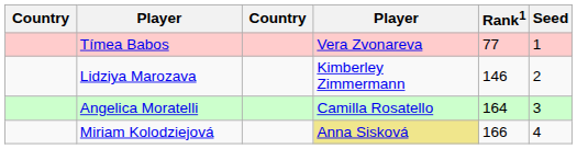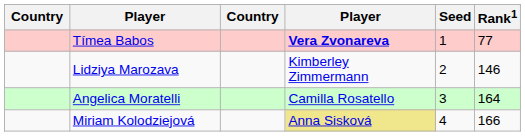columns swapped: Rank1 <-> Seed
Tímea Babos | column 4: normal -> bold
